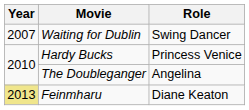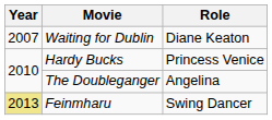Waiting for Dublin | Role: Swing Dancer -> Diane Keaton
Feinmharu | Role: Diane Keaton -> Swing Dancer
